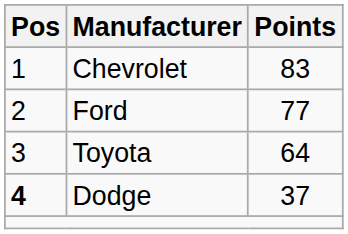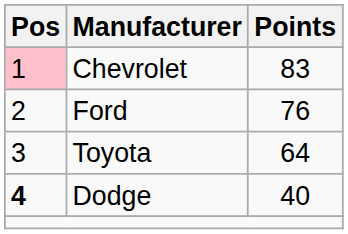Chevrolet | Pos: no background -> pink background
Ford | Points: 77 -> 76
Dodge | Points: 37 -> 40
